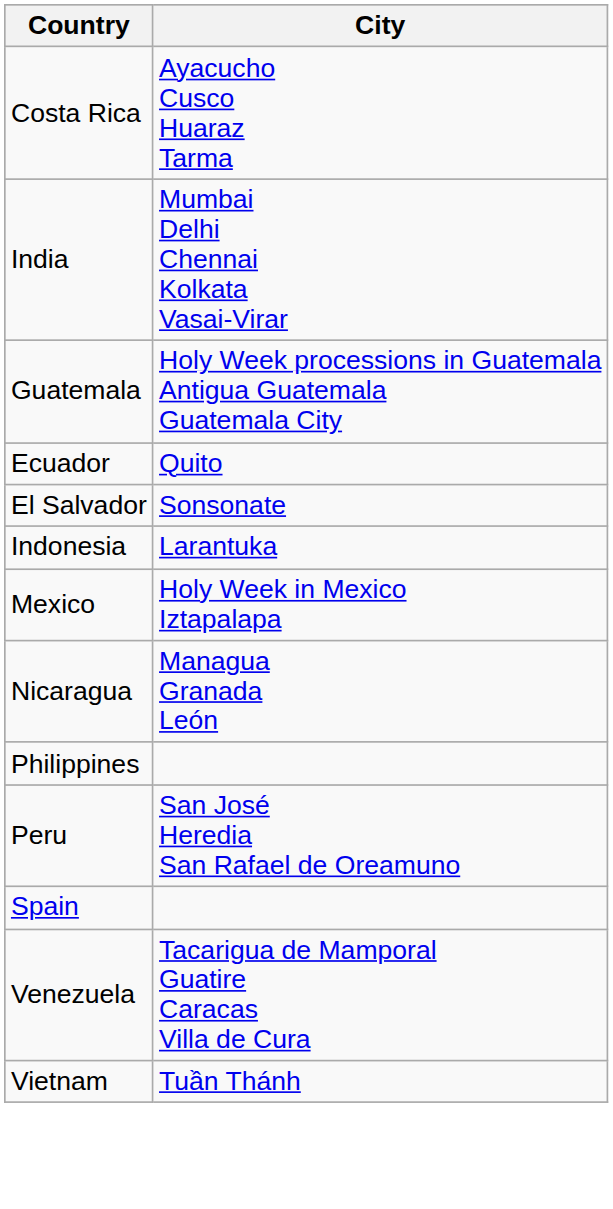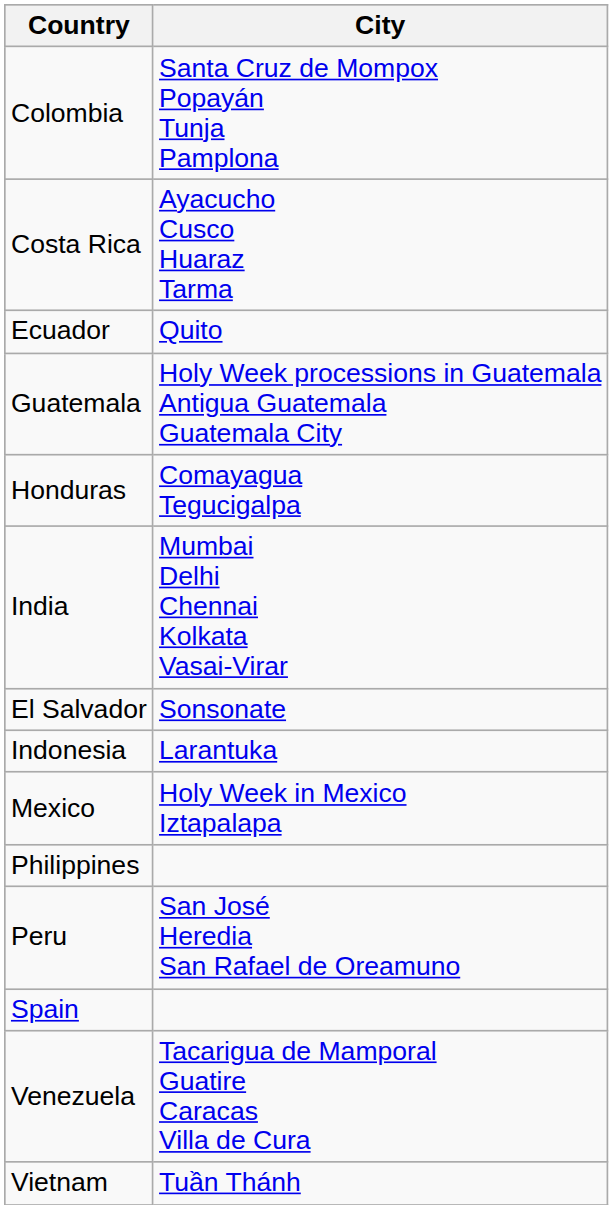+ row: Colombia | Santa Cruz de Mompox Popayán Tunja Pamplona
rows swapped: India <-> Ecuador
+ row: Honduras | Comayagua Tegucigalpa
- row: Nicaragua | Managua Granada León
